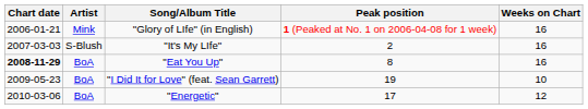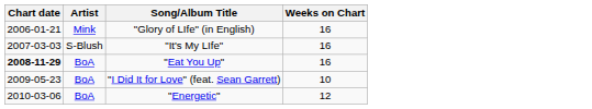- column: Peak position | 1 (Peaked at No. 1 on 2006-04-08 for 1 week) | 2 | 8 | 19 | 17
